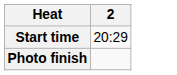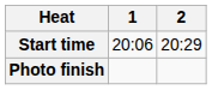+ column: 1 | 20:06
